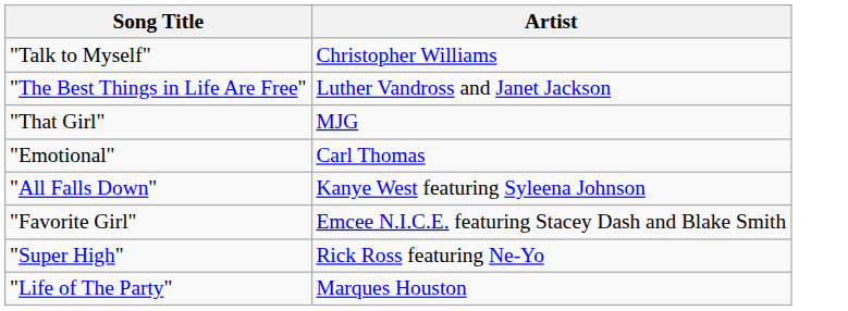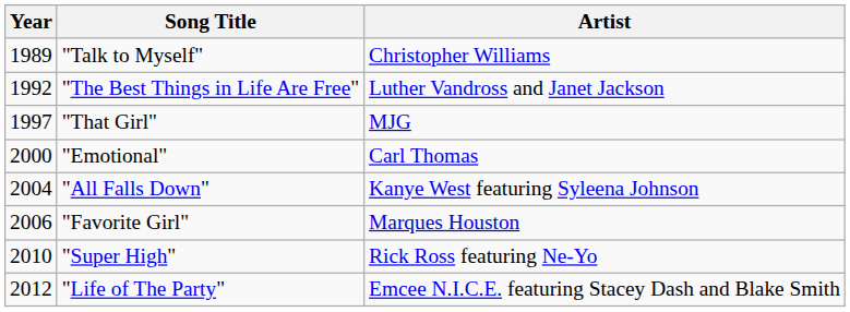+ column: Year | 1989 | 1992 | 1997 | 2000 | 2004 | 2006 | 2010 | 2012
"Favorite Girl" | Artist: Emcee N.I.C.E. featuring Stacey Dash and Blake Smith -> Marques Houston
"Life of The Party" | Artist: Marques Houston -> Emcee N.I.C.E. featuring Stacey Dash and Blake Smith
